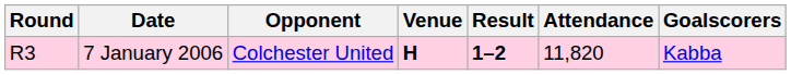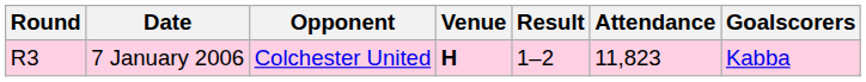7 January 2006 | Result: bold -> normal
7 January 2006 | Attendance: 11,820 -> 11,823
